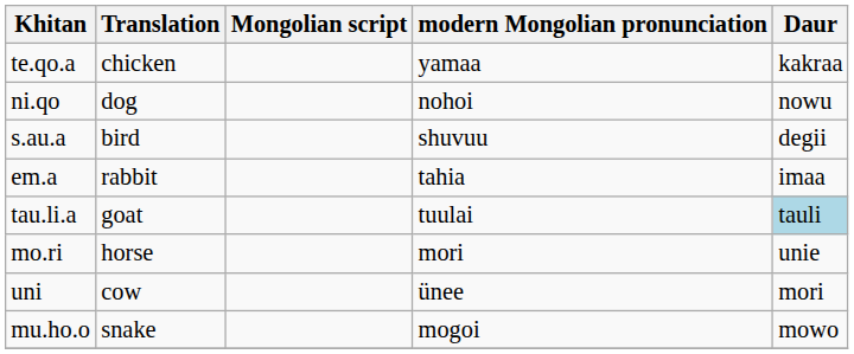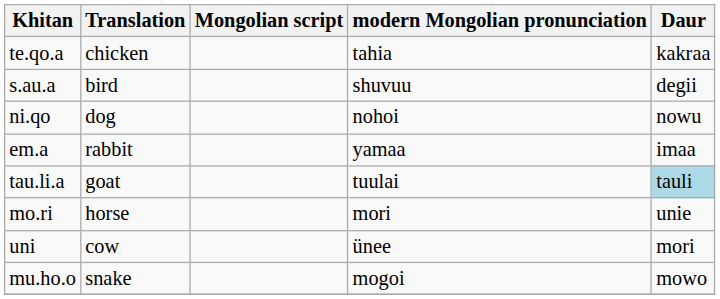te.qo.a | modern Mongolian pronunciation: yamaa -> tahia
rows swapped: ni.qo <-> s.au.a
em.a | modern Mongolian pronunciation: tahia -> yamaa
